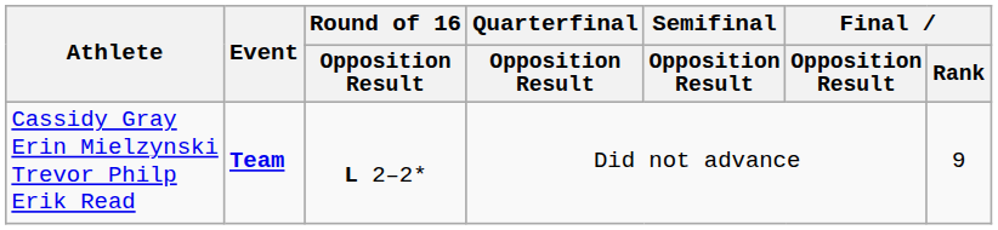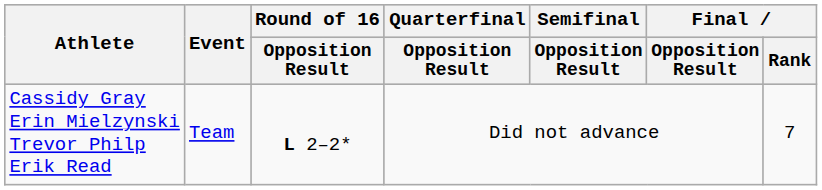Cassidy Gray Erin Mielzynski Trevor Philp Erik Read | Event: bold -> normal
Cassidy Gray Erin Mielzynski Trevor Philp Erik Read | Final / Rank: 9 -> 7
